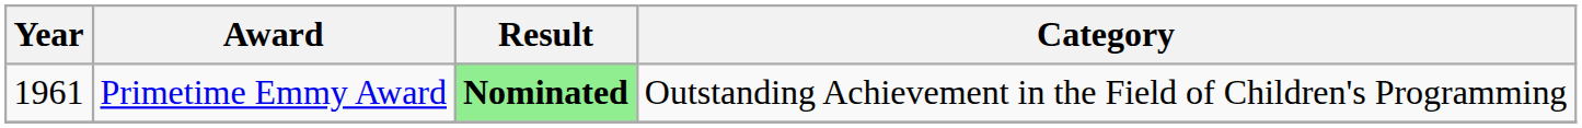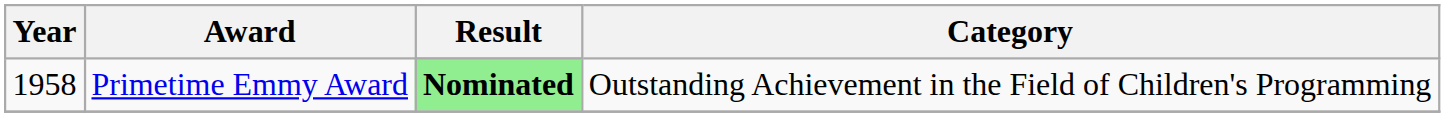Primetime Emmy Award | Year: 1961 -> 1958
